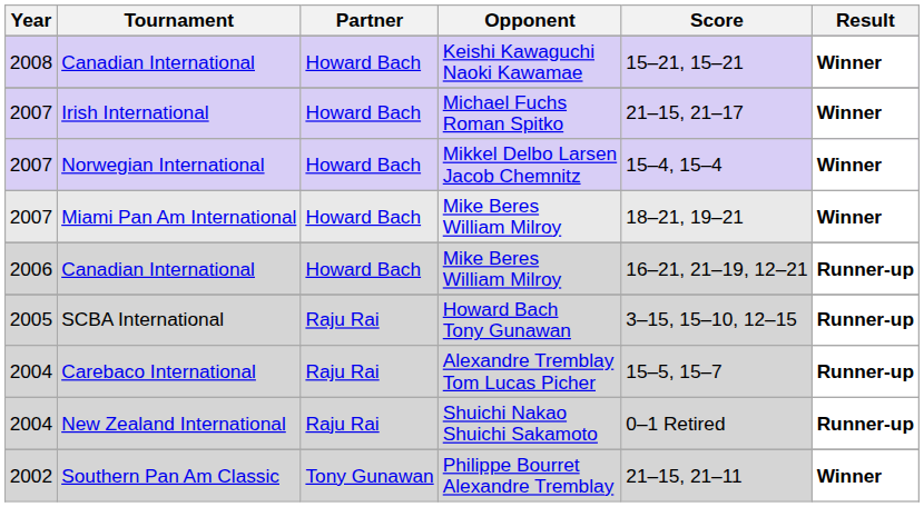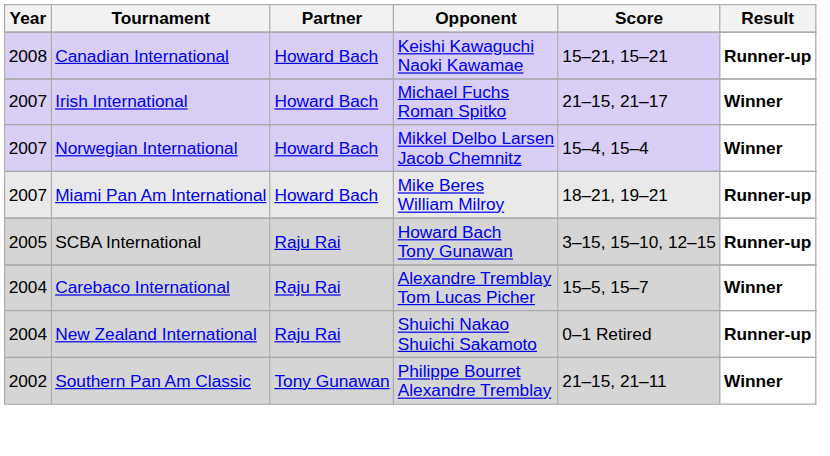Canadian International / Keishi Kawaguchi Naoki Kawamae | Result: Winner -> Runner-up
Miami Pan Am International | Result: Winner -> Runner-up
- row: 2006 | Canadian International | Howard Bach | Mike Beres William Milroy | 16–21, 21–19, 12–21 | Runner-up
Carebaco International | Result: Runner-up -> Winner
